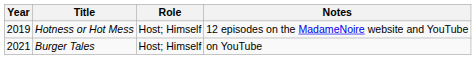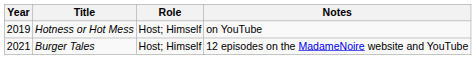Hotness or Hot Mess | Notes: 12 episodes on the MadameNoire website and YouTube -> on YouTube
Burger Tales | Notes: on YouTube -> 12 episodes on the MadameNoire website and YouTube
